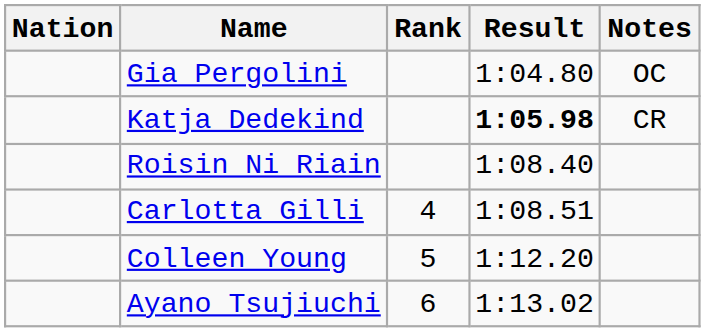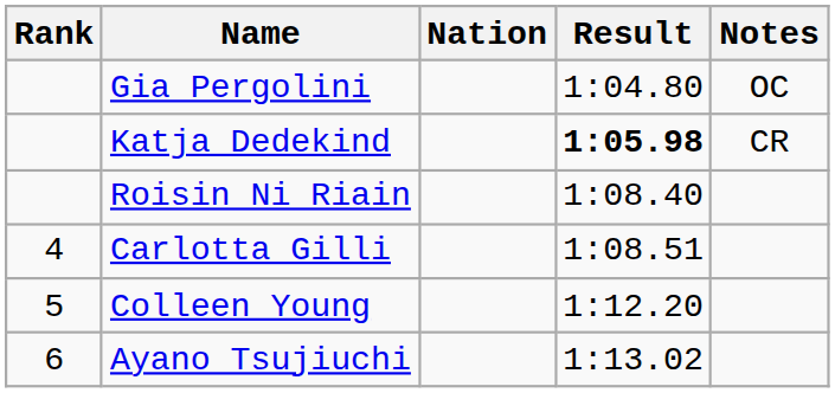columns swapped: Rank <-> Nation
